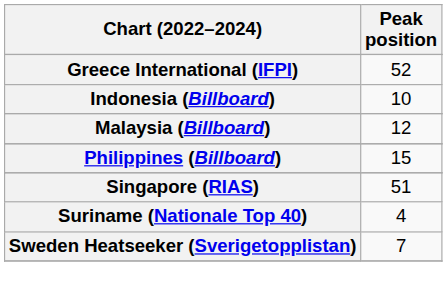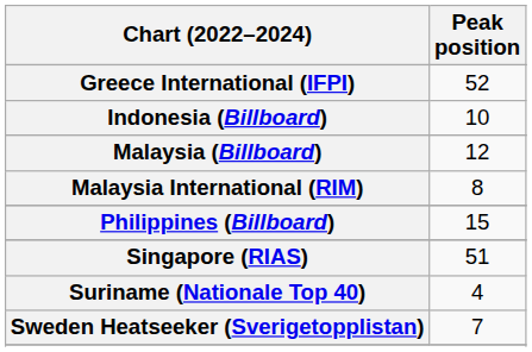+ row: Malaysia International (RIM) | 8
